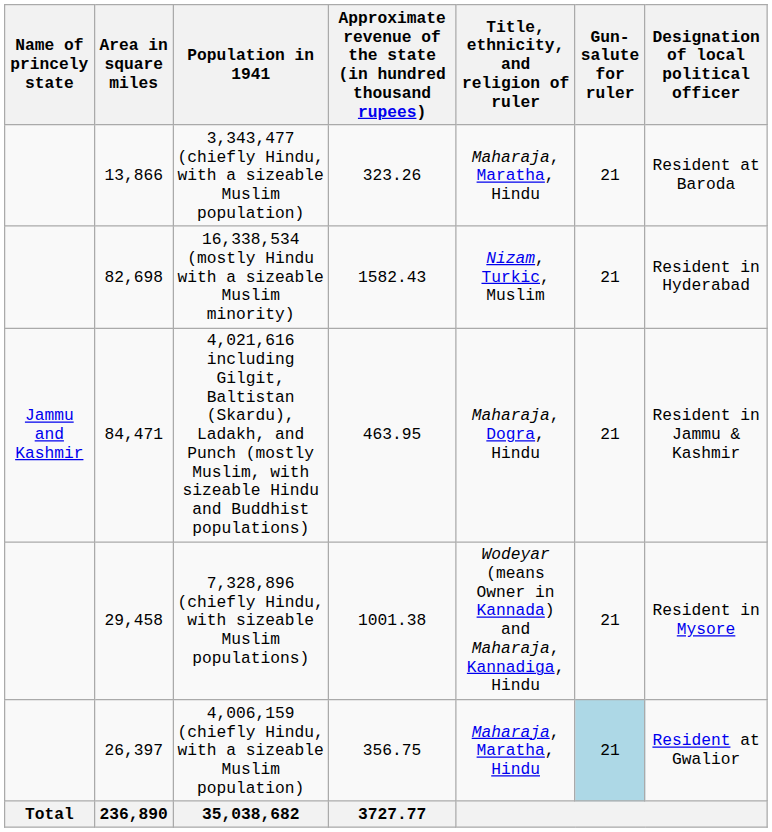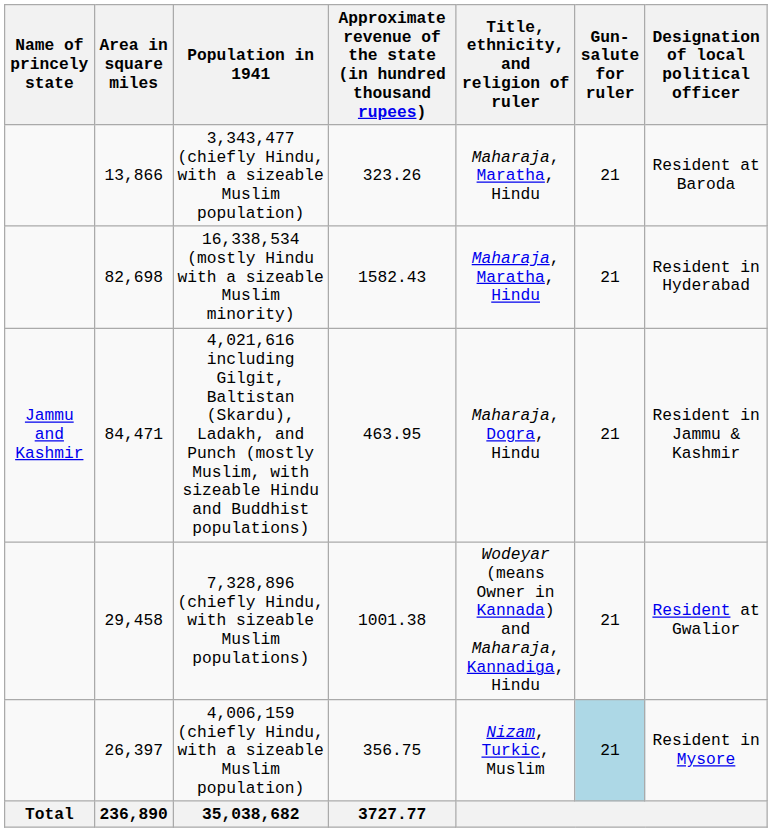16,338,534 (mostly Hindu with a sizeable Muslim minority) | Title, ethnicity, and religion of ruler: Nizam, Turkic, Muslim -> Maharaja, Maratha, Hindu
7,328,896 (chiefly Hindu, with sizeable Muslim populations) | Designation of local political officer: Resident in Mysore -> Resident at Gwalior
4,006,159 (chiefly Hindu, with a sizeable Muslim population) | Title, ethnicity, and religion of ruler: Maharaja, Maratha, Hindu -> Nizam, Turkic, Muslim
4,006,159 (chiefly Hindu, with a sizeable Muslim population) | Designation of local political officer: Resident at Gwalior -> Resident in Mysore
